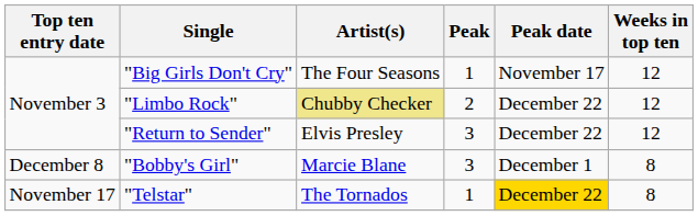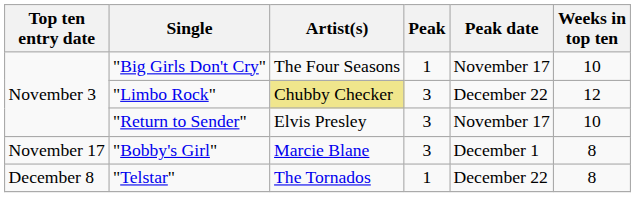"Big Girls Don't Cry" | Weeks in top ten: 12 -> 10
"Limbo Rock" | Peak: 2 -> 3
"Return to Sender" | Peak date: December 22 -> November 17
"Return to Sender" | Weeks in top ten: 12 -> 10
"Bobby's Girl" | Top ten entry date: December 8 -> November 17
"Telstar" | Top ten entry date: November 17 -> December 8
"Telstar" | Peak date: gold background -> no background
